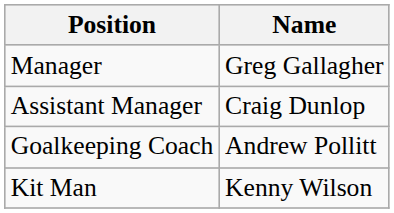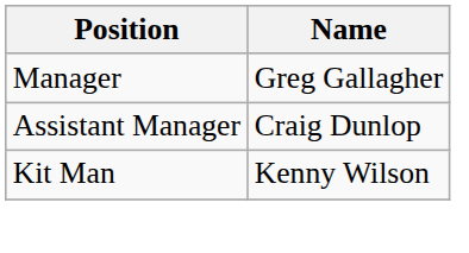- row: Goalkeeping Coach | Andrew Pollitt
